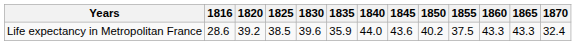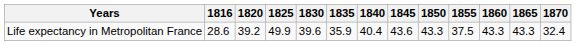Life expectancy in Metropolitan France | 1825: 38.5 -> 49.9
Life expectancy in Metropolitan France | 1840: 44.0 -> 40.4
Life expectancy in Metropolitan France | 1850: 40.2 -> 43.3
